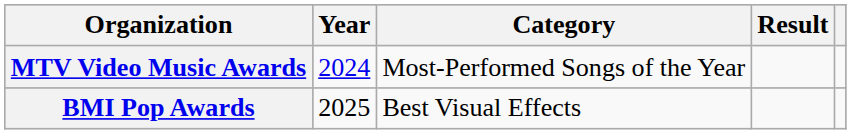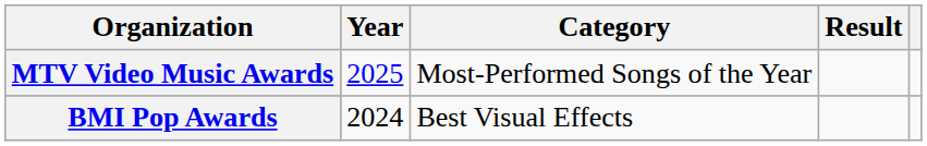MTV Video Music Awards | Year: 2024 -> 2025
BMI Pop Awards | Year: 2025 -> 2024
